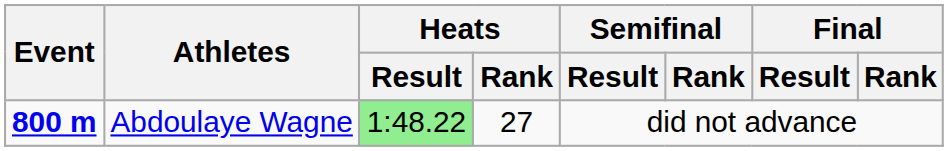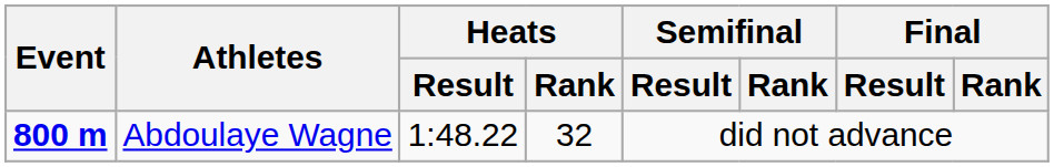Abdoulaye Wagne | Heats / Result: lightgreen background -> no background
Abdoulaye Wagne | Heats / Rank: 27 -> 32
